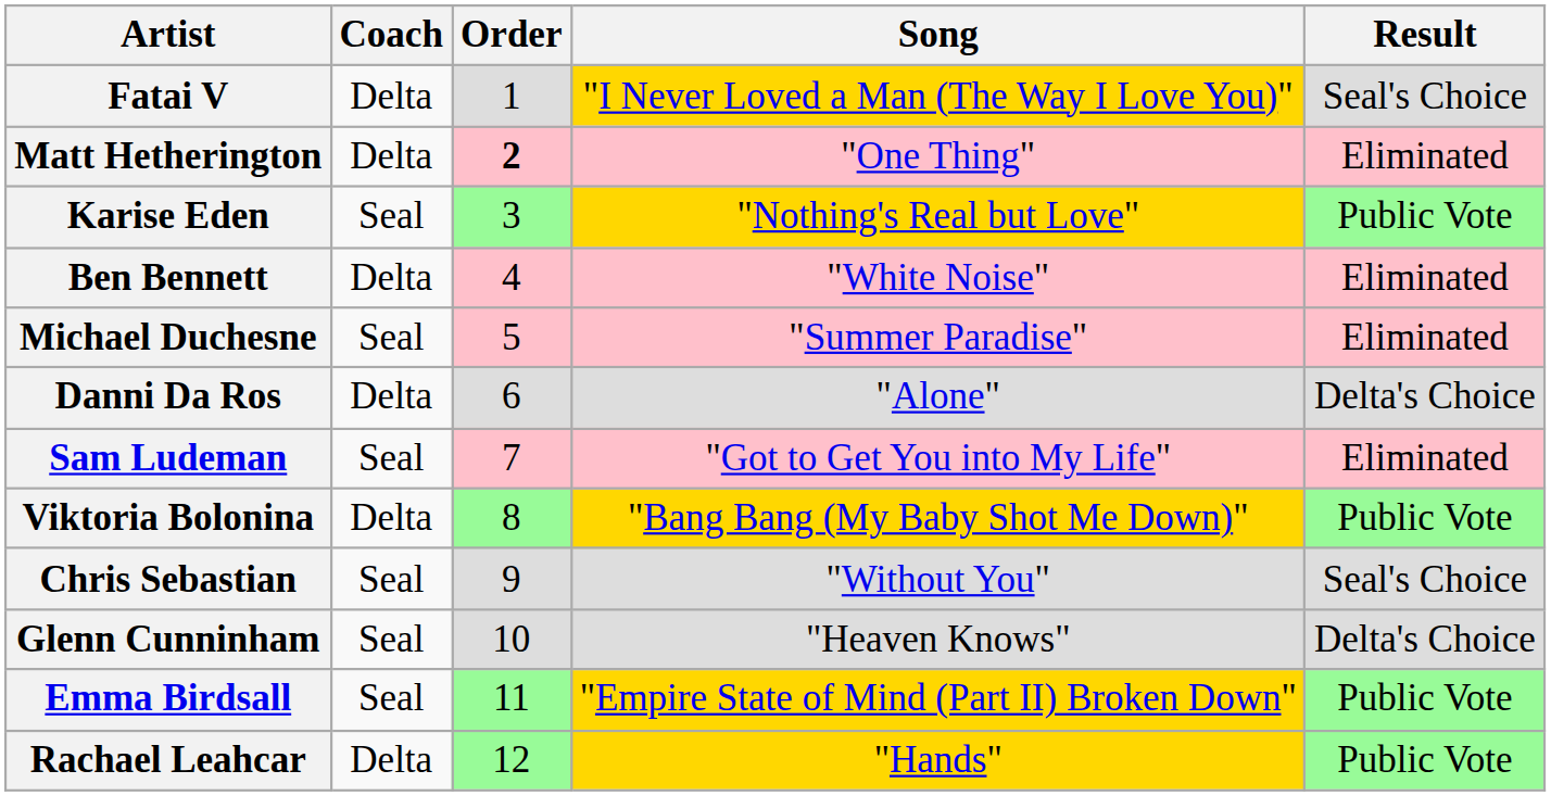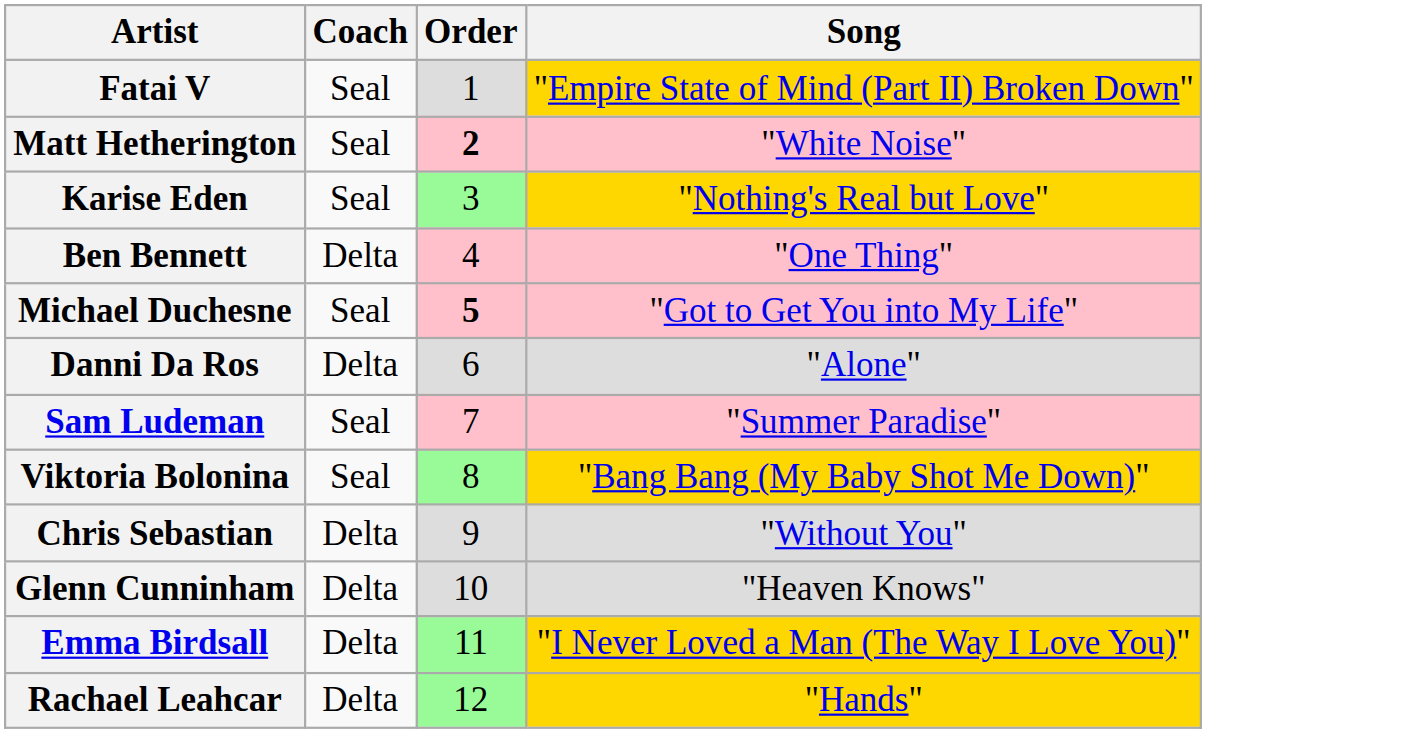- column: Result | Seal's Choice | Eliminated | Public Vote | Eliminated | Eliminated | Delta's Choice | Eliminated | Public Vote | Seal's Choice | Delta's Choice | Public Vote | Public Vote
Fatai V | Coach: Delta -> Seal
Fatai V | Song: "I Never Loved a Man (The Way I Love You)" -> "Empire State of Mind (Part II) Broken Down"
Matt Hetherington | Coach: Delta -> Seal
Matt Hetherington | Song: "One Thing" -> "White Noise"
Ben Bennett | Song: "White Noise" -> "One Thing"
Michael Duchesne | Order: normal -> bold
Michael Duchesne | Song: "Summer Paradise" -> "Got to Get You into My Life"
Sam Ludeman | Song: "Got to Get You into My Life" -> "Summer Paradise"
Viktoria Bolonina | Coach: Delta -> Seal
Chris Sebastian | Coach: Seal -> Delta
Glenn Cunninham | Coach: Seal -> Delta
Emma Birdsall | Coach: Seal -> Delta
Emma Birdsall | Song: "Empire State of Mind (Part II) Broken Down" -> "I Never Loved a Man (The Way I Love You)"
